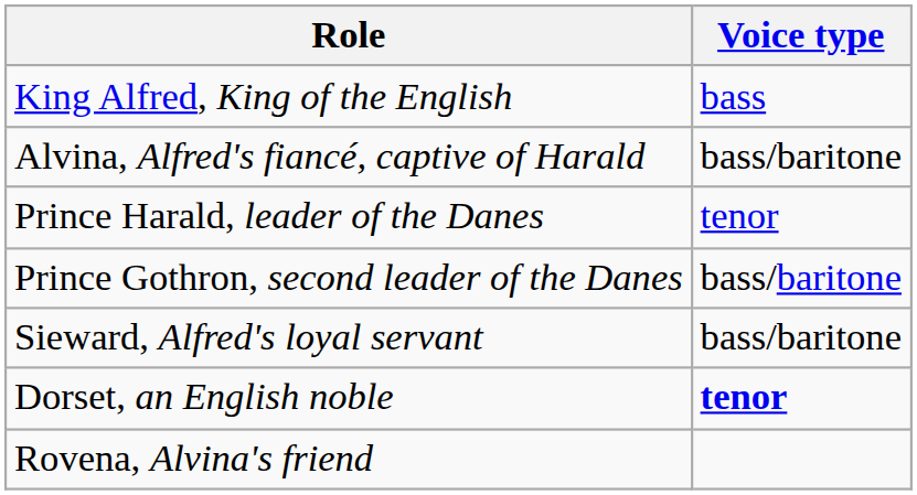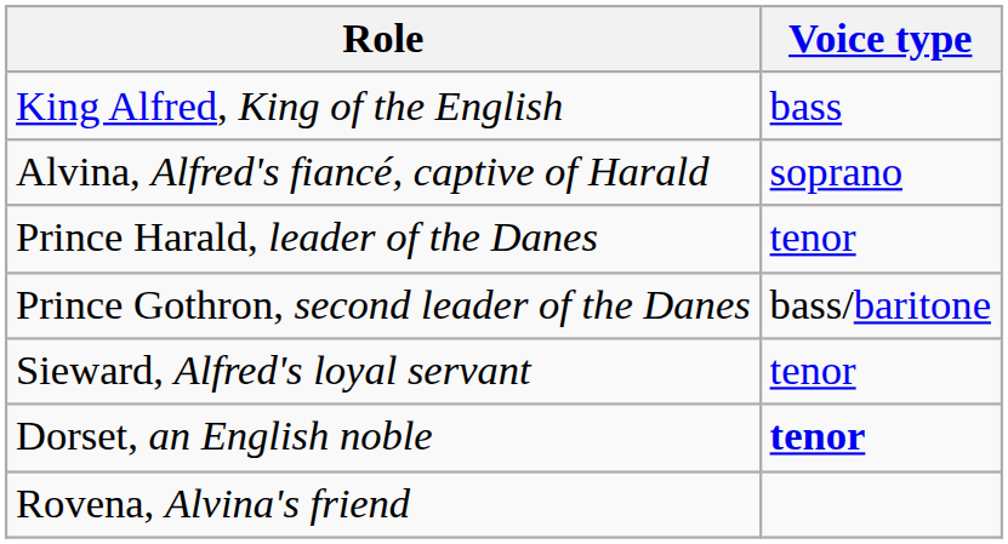Alvina, Alfred's fiancé, captive of Harald | Voice type: bass/baritone -> soprano
Sieward, Alfred's loyal servant | Voice type: bass/baritone -> tenor
